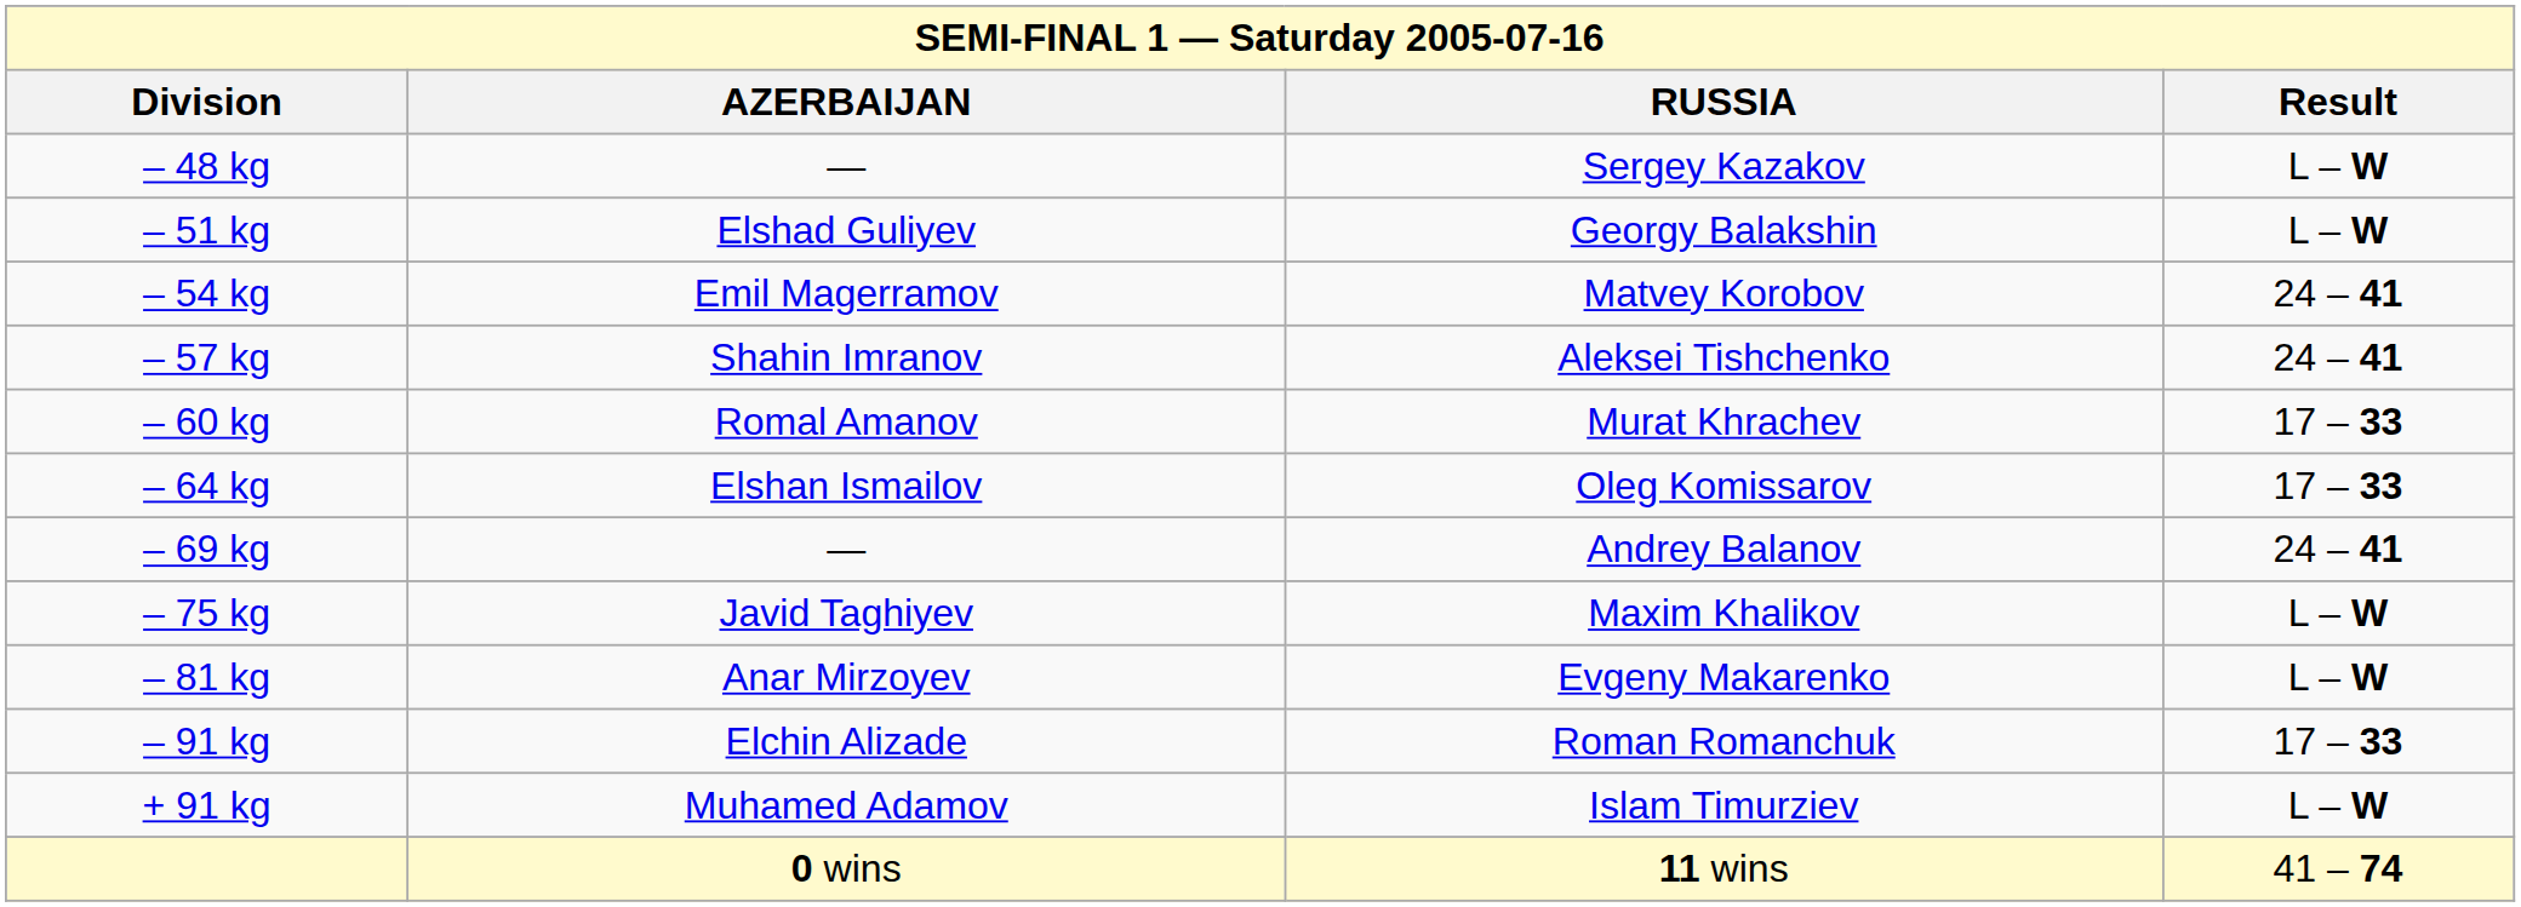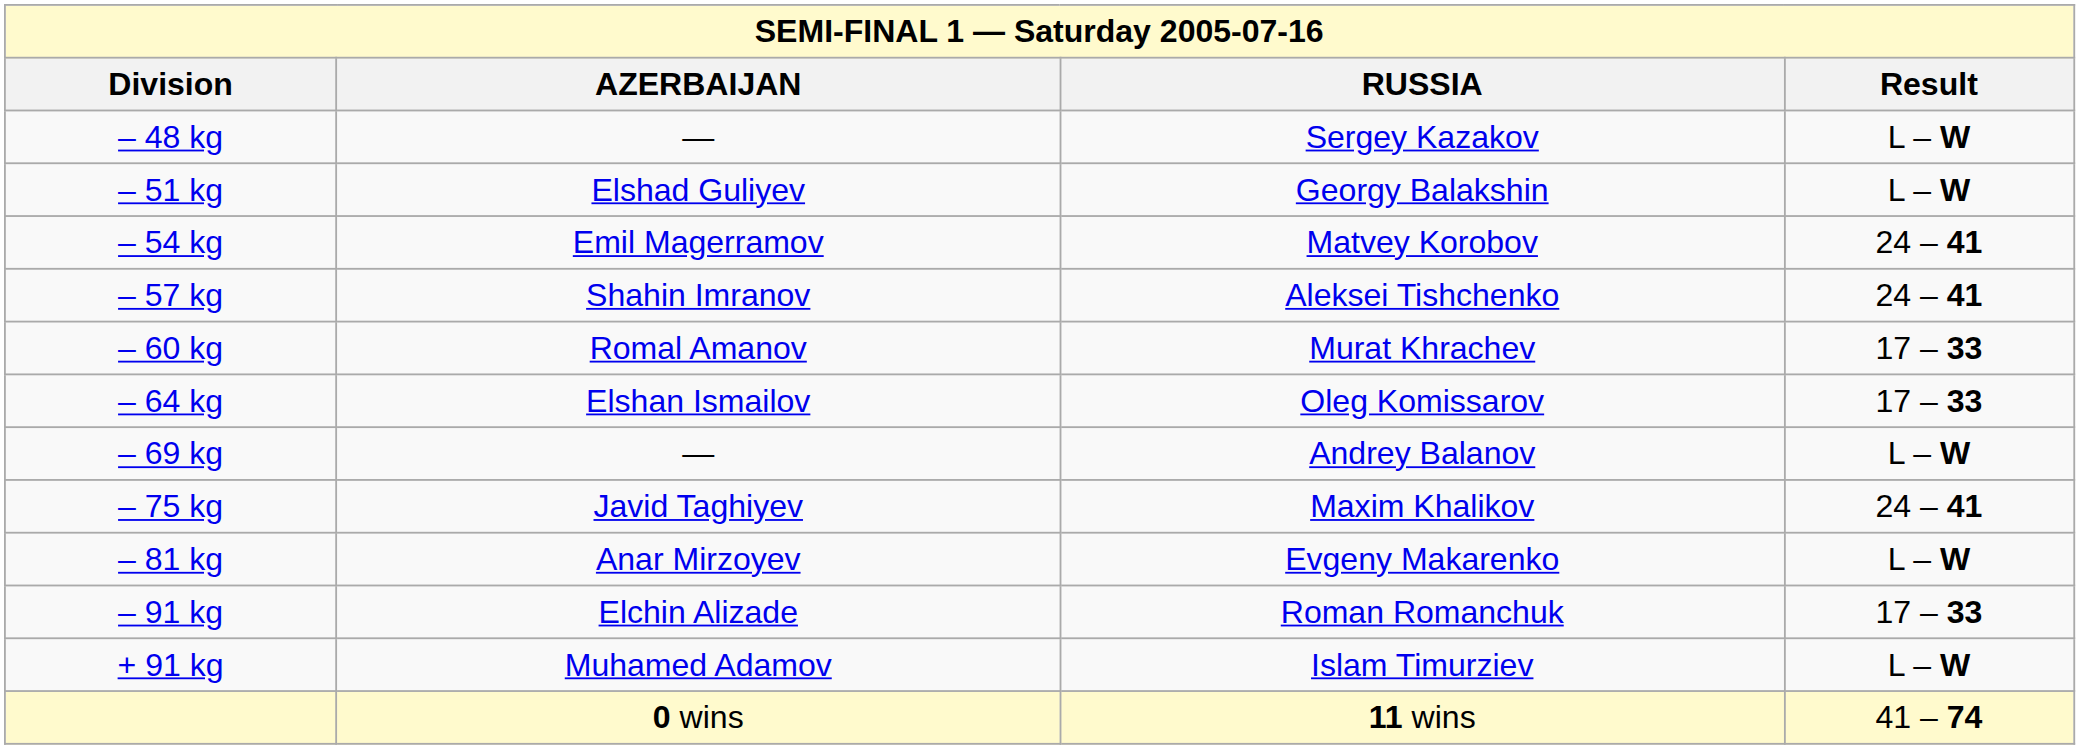– 69 kg | Result: 24 – 41 -> L – W
– 75 kg | Result: L – W -> 24 – 41
